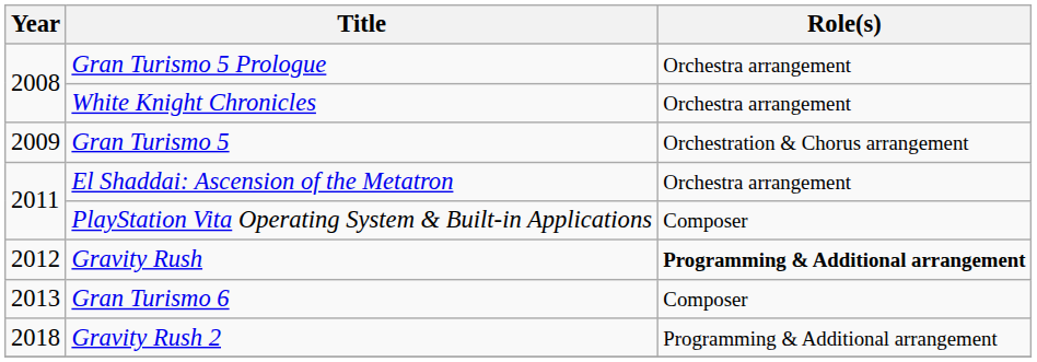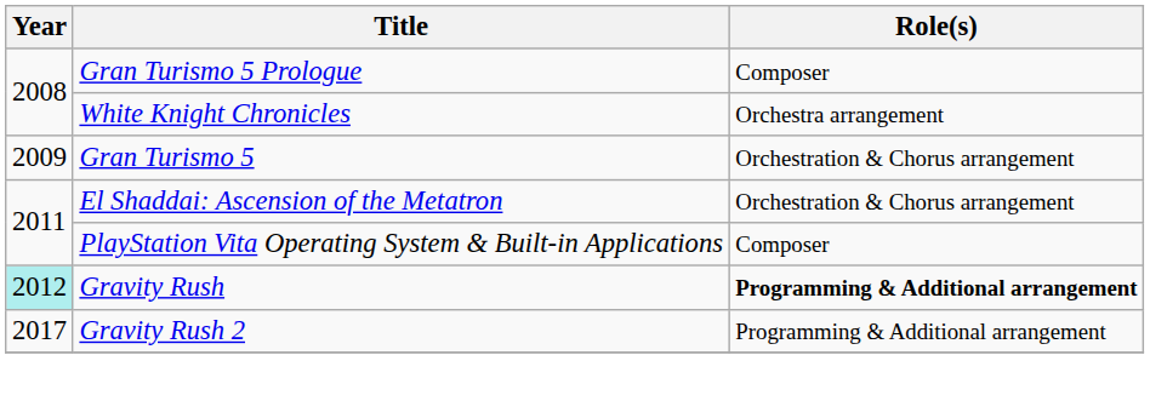Gran Turismo 5 Prologue | Role(s): Orchestra arrangement -> Composer
El Shaddai: Ascension of the Metatron | Role(s): Orchestra arrangement -> Orchestration & Chorus arrangement
Gravity Rush | Year: no background -> paleturquoise background
- row: 2013 | Gran Turismo 6 | Composer
Gravity Rush 2 | Year: 2018 -> 2017
